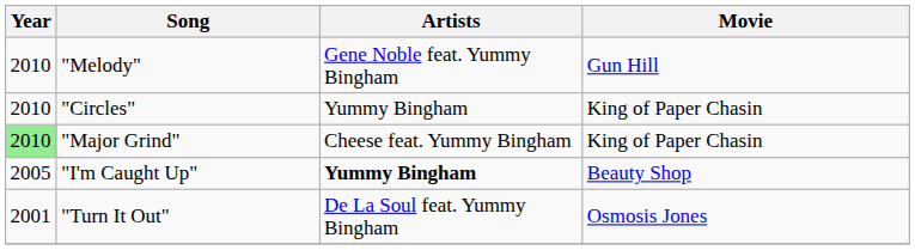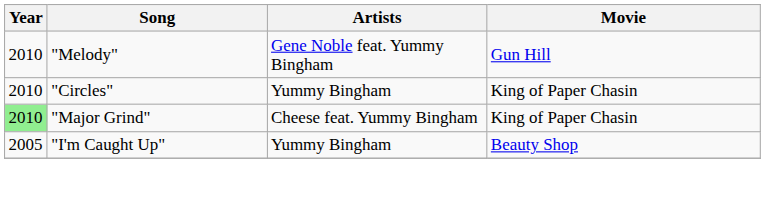"I'm Caught Up" | Artists: bold -> normal
- row: 2001 | "Turn It Out" | De La Soul feat. Yummy Bingham | Osmosis Jones
